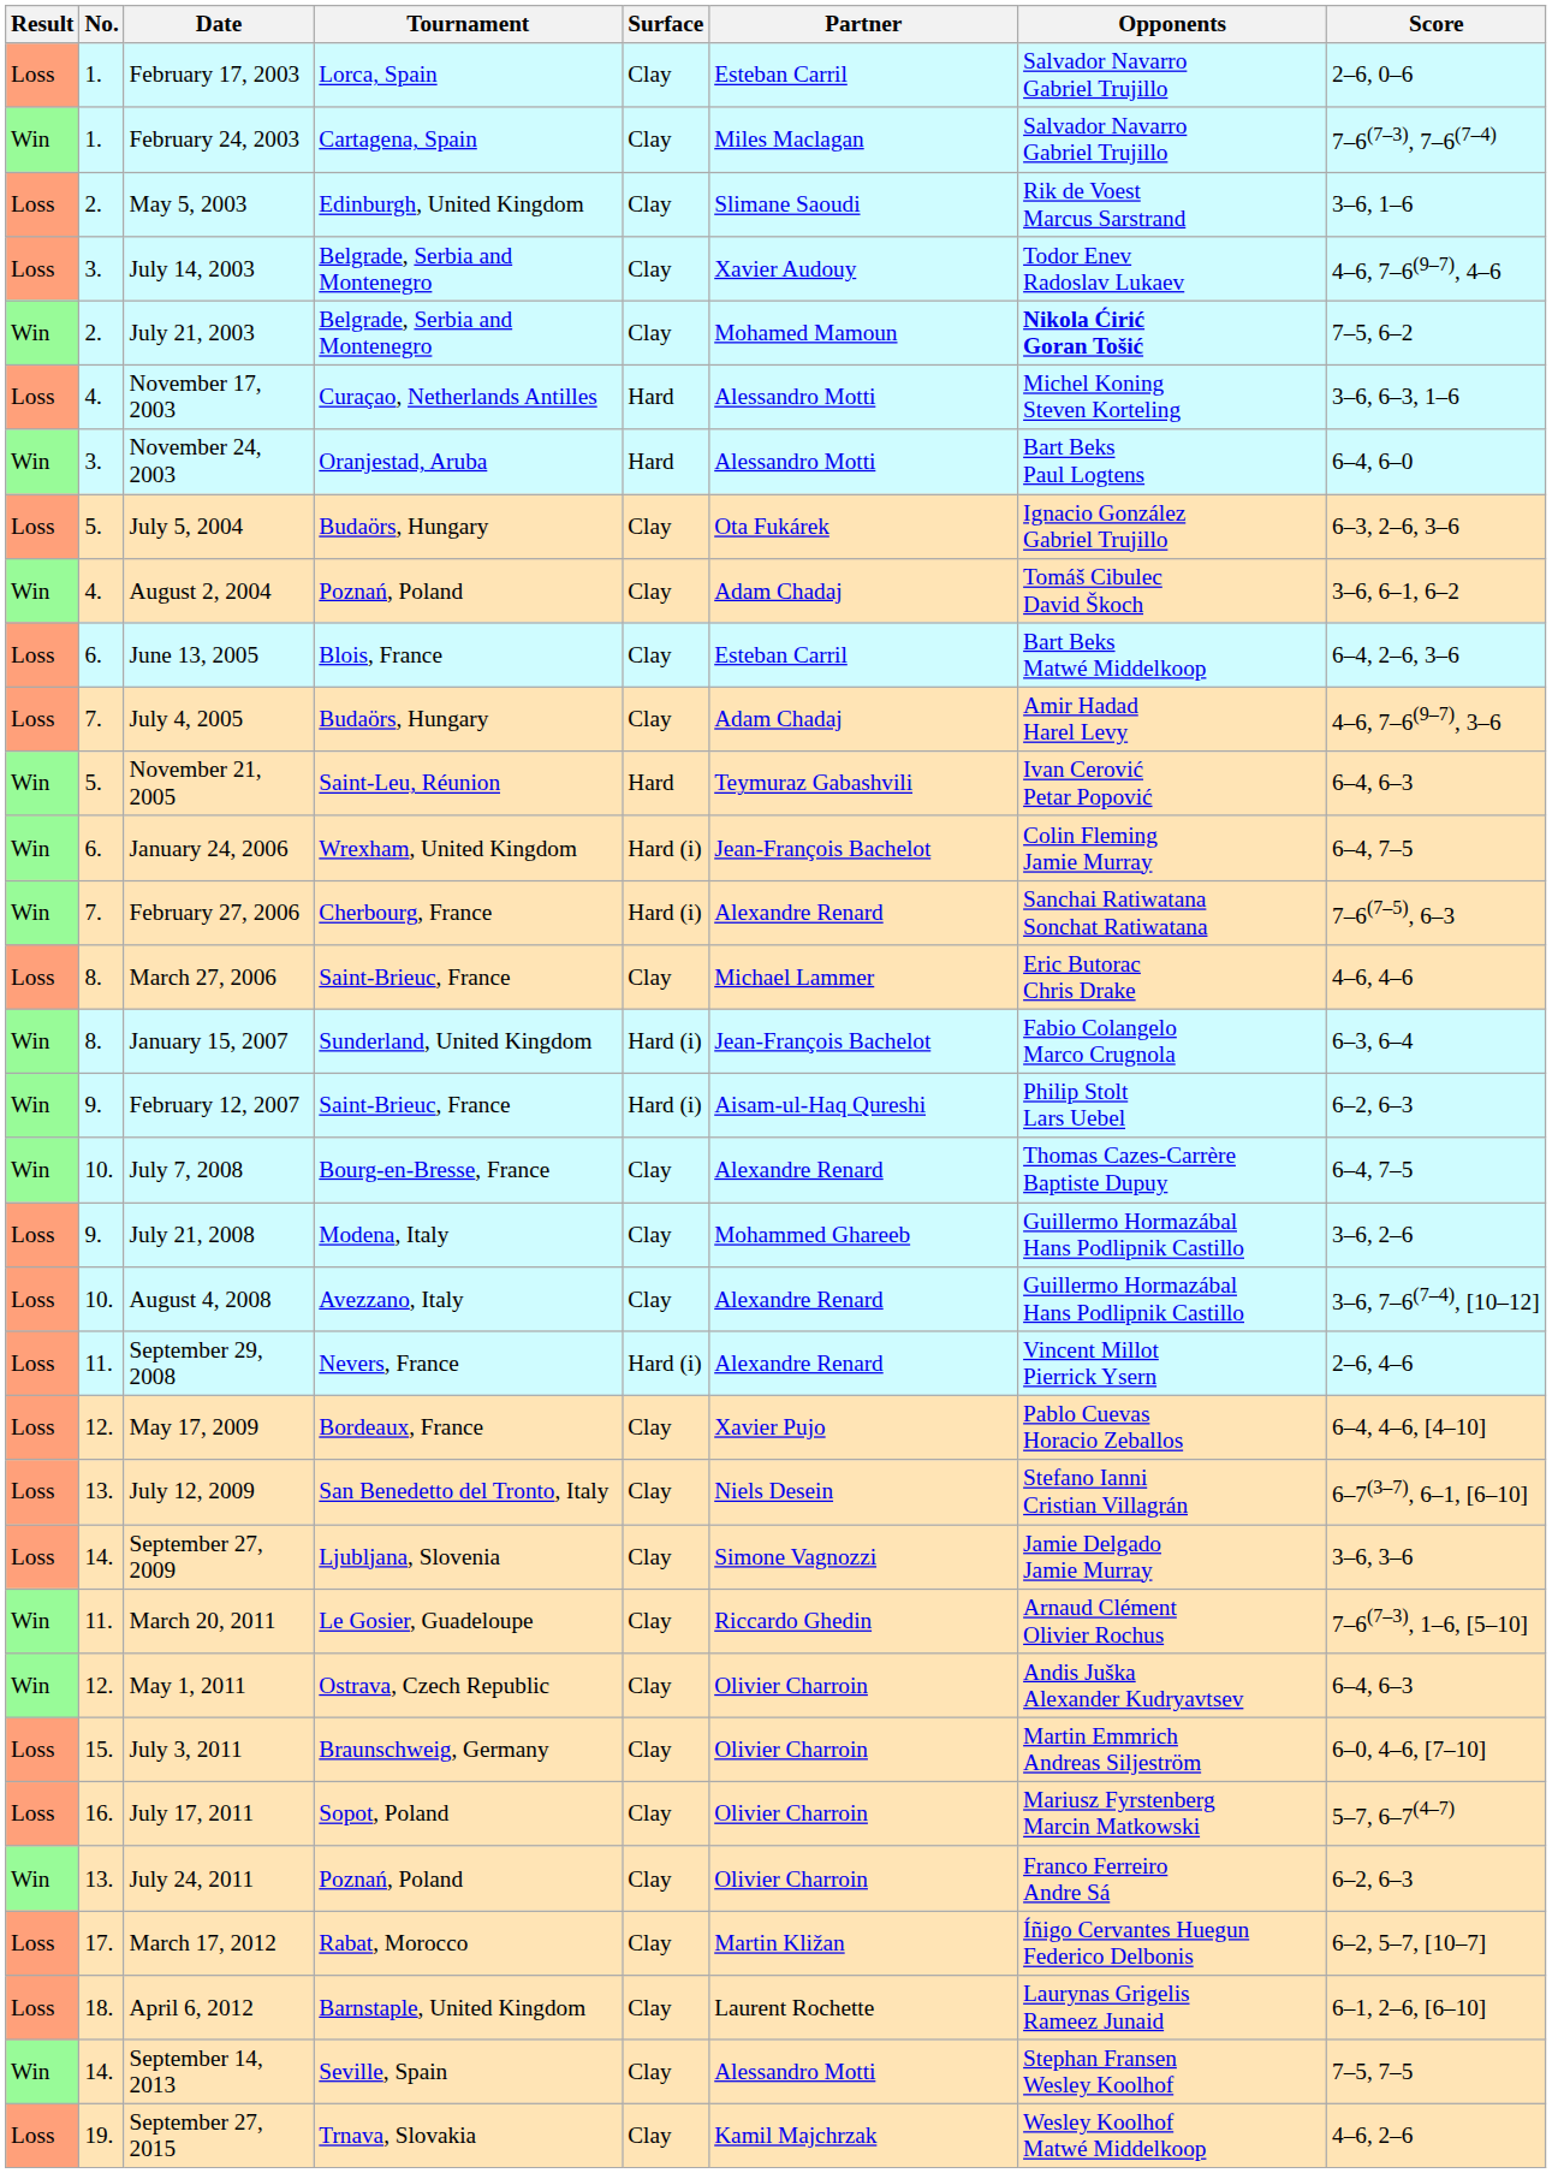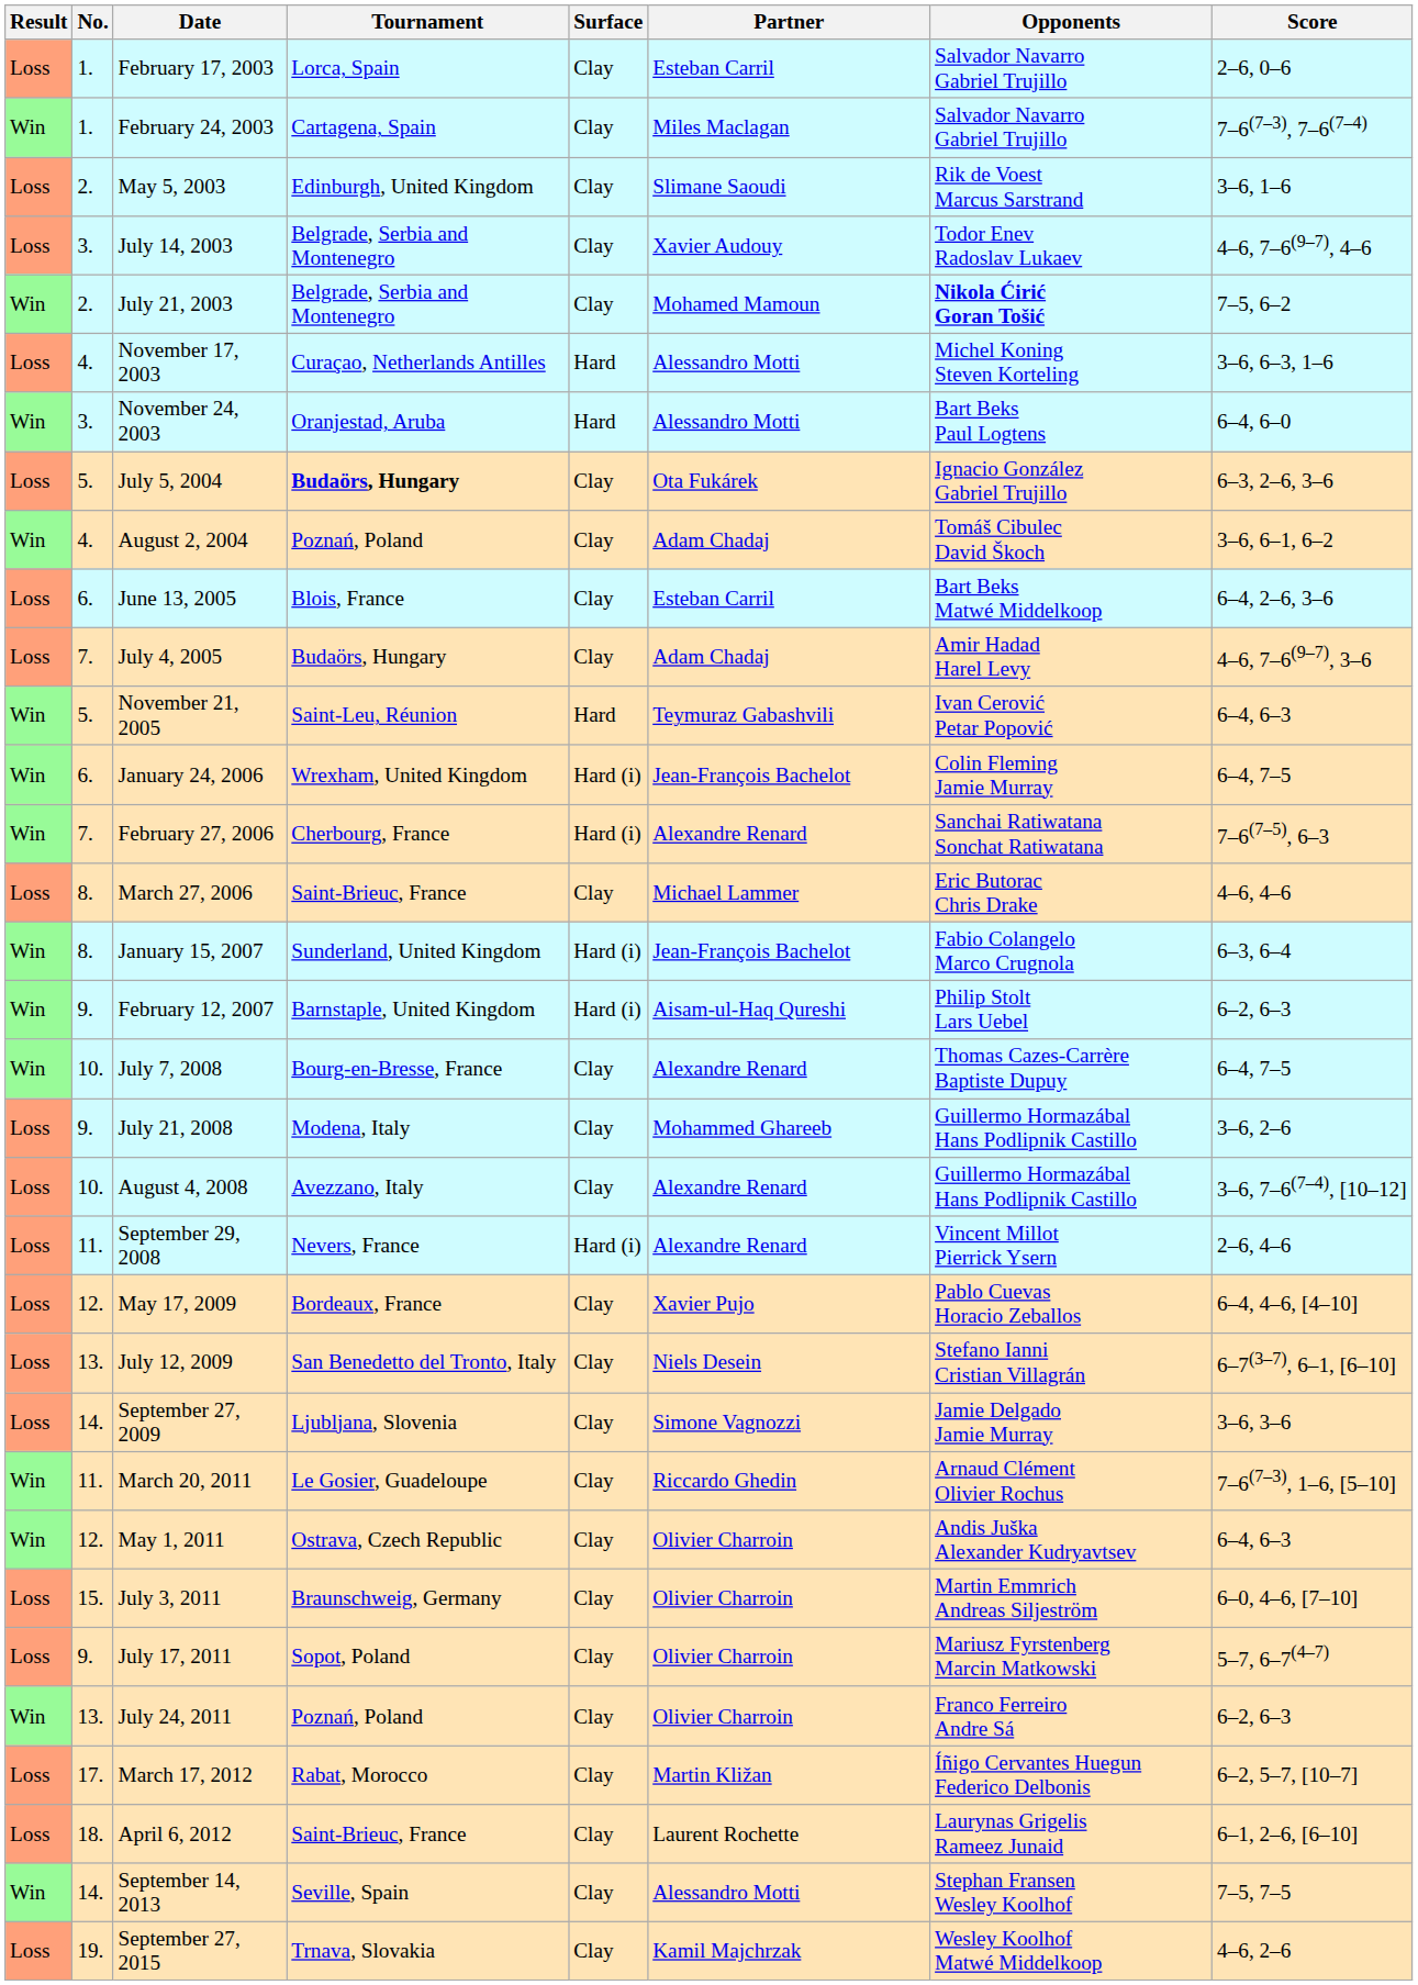July 5, 2004 | Tournament: normal -> bold
February 12, 2007 | Tournament: Saint-Brieuc, France -> Barnstaple, United Kingdom
July 17, 2011 | No.: 16. -> 9.
April 6, 2012 | Tournament: Barnstaple, United Kingdom -> Saint-Brieuc, France
